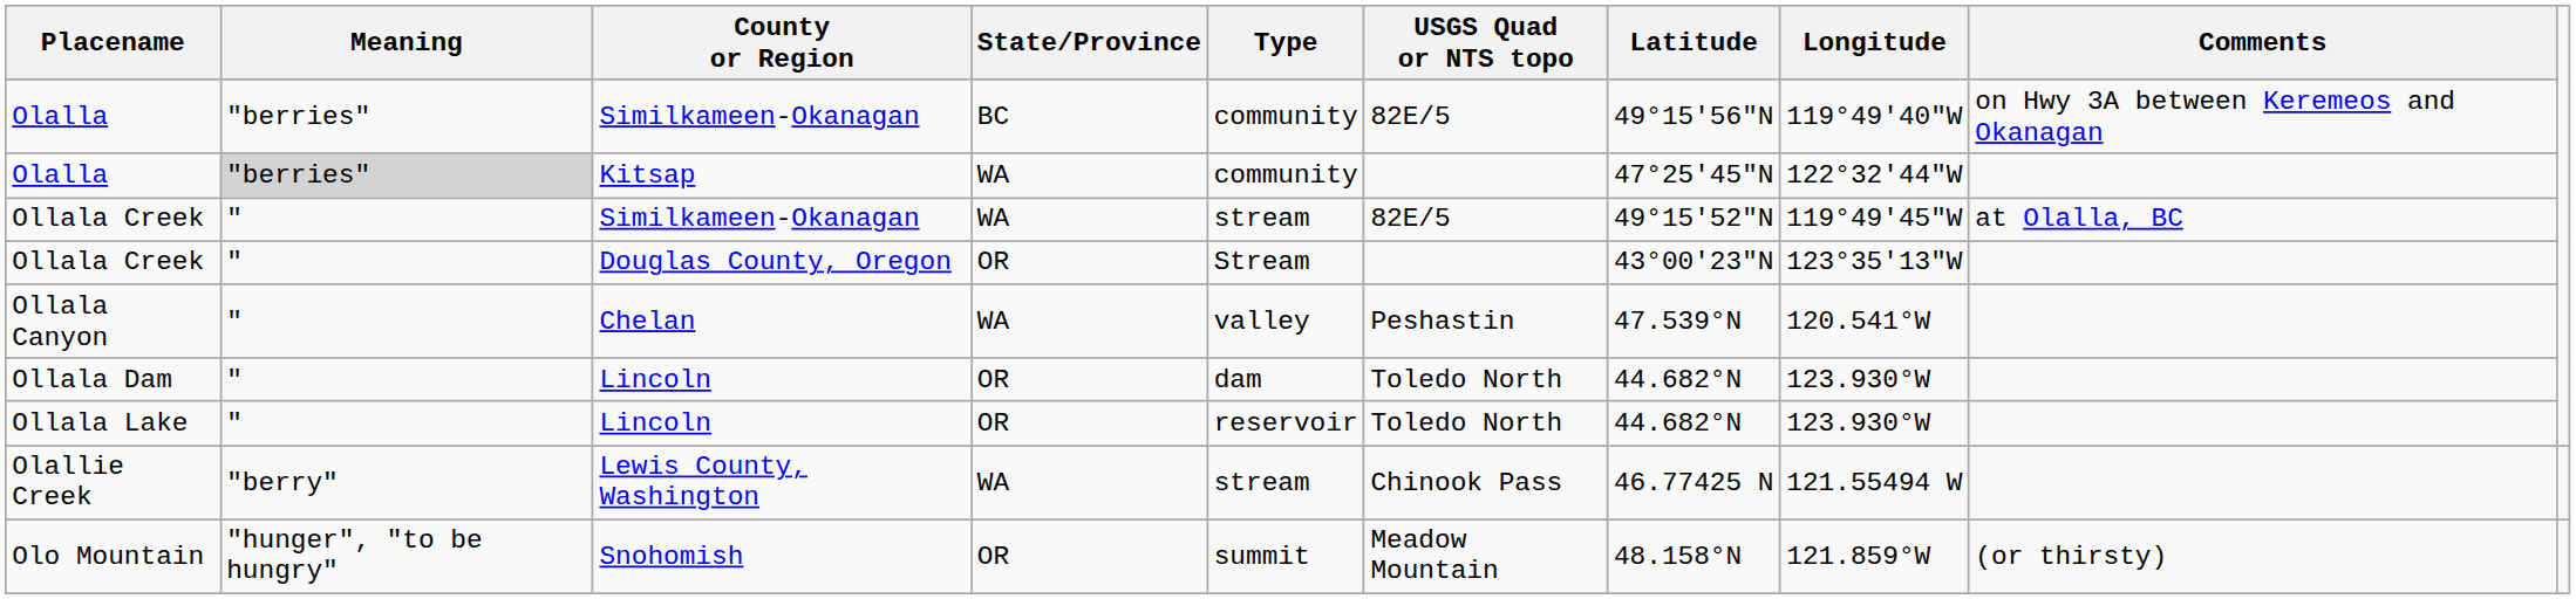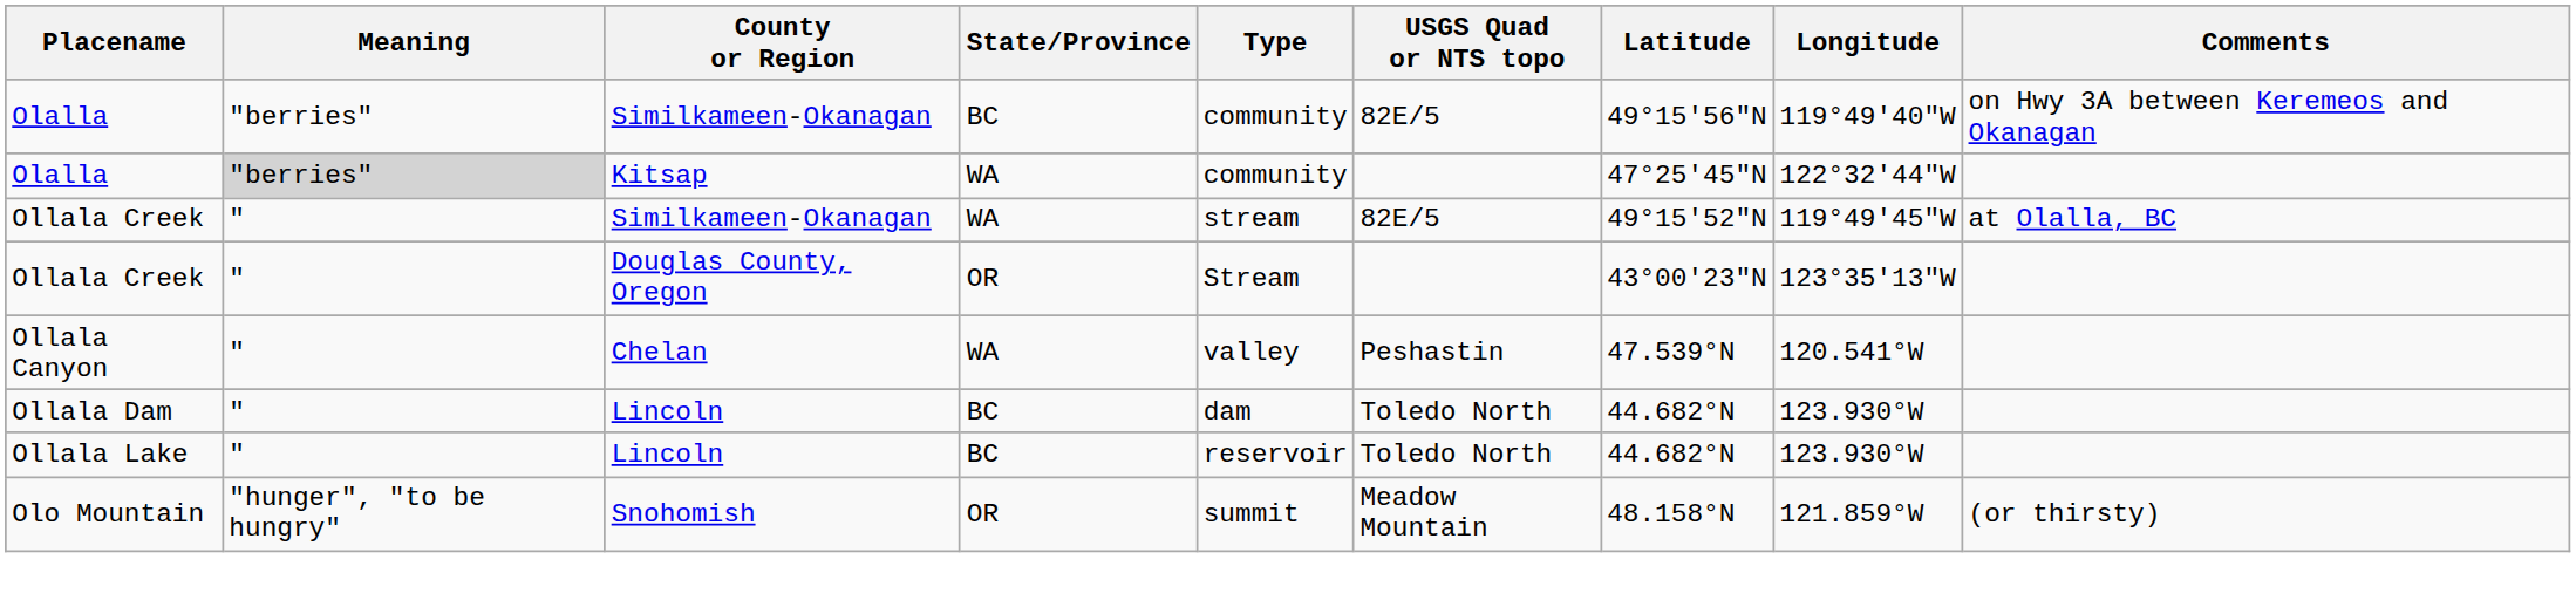Ollala Dam | State/Province: OR -> BC
Ollala Lake | State/Province: OR -> BC
- row: Olallie Creek | "berry" | Lewis County, Washington | WA | stream | Chinook Pass | 46.77425 N | 121.55494 W
